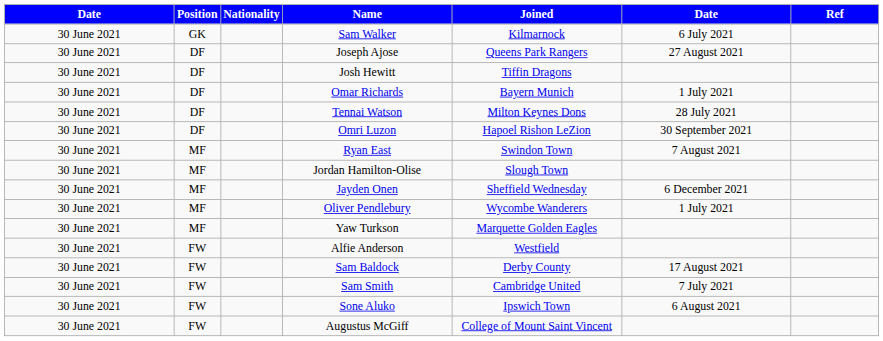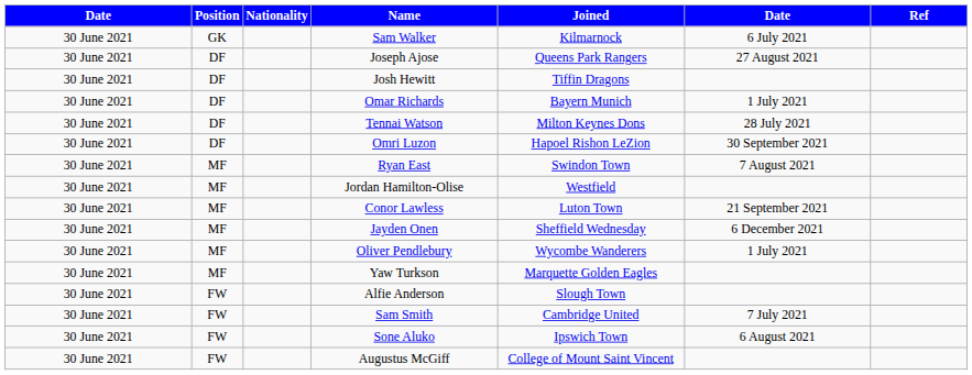Jordan Hamilton-Olise | Joined: Slough Town -> Westfield
+ row: 30 June 2021 | MF | Conor Lawless | Luton Town | 21 September 2021
Alfie Anderson | Joined: Westfield -> Slough Town
- row: 30 June 2021 | FW | Sam Baldock | Derby County | 17 August 2021
